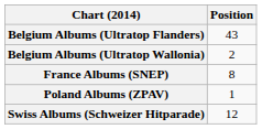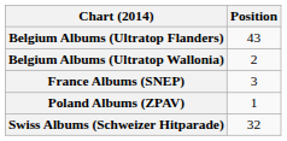France Albums (SNEP) | Position: 8 -> 3
Swiss Albums (Schweizer Hitparade) | Position: 12 -> 32
